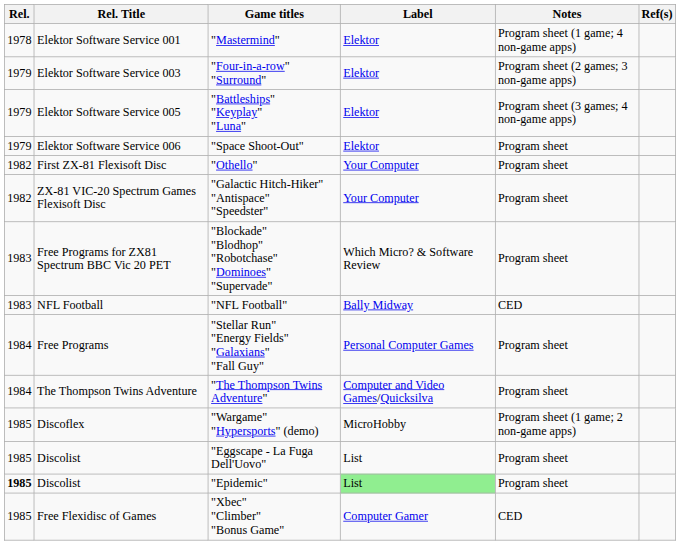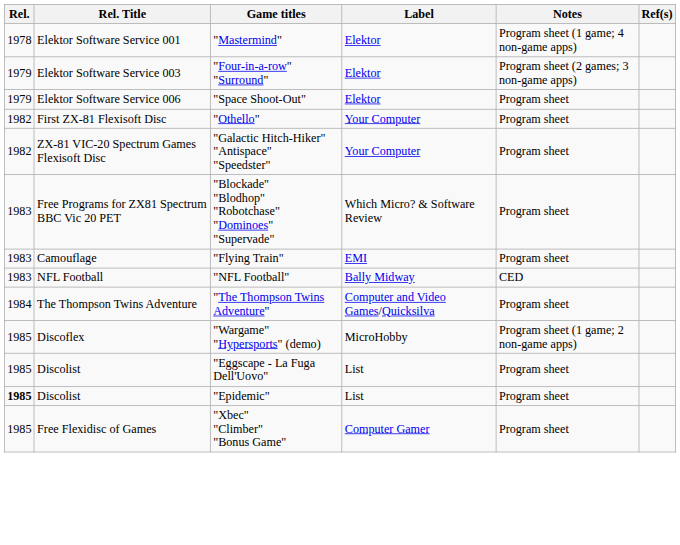- row: 1979 | Elektor Software Service 005 | "Battleships" "Keyplay" "Luna" | Elektor | Program sheet (3 games; 4 non-game apps)
+ row: 1983 | Camouflage | "Flying Train" | EMI | Program sheet
- row: 1984 | Free Programs | "Stellar Run" "Energy Fields" "Galaxians" "Fall Guy" | Personal Computer Games | Program sheet
"Epidemic" | Label: lightgreen background -> no background
"Xbec" "Climber" "Bonus Game" | Notes: CED -> Program sheet
